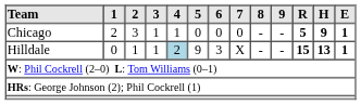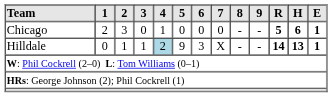Chicago | 3: 1 -> 0
Chicago | H: 9 -> 6
Hilldale | R: 15 -> 14
